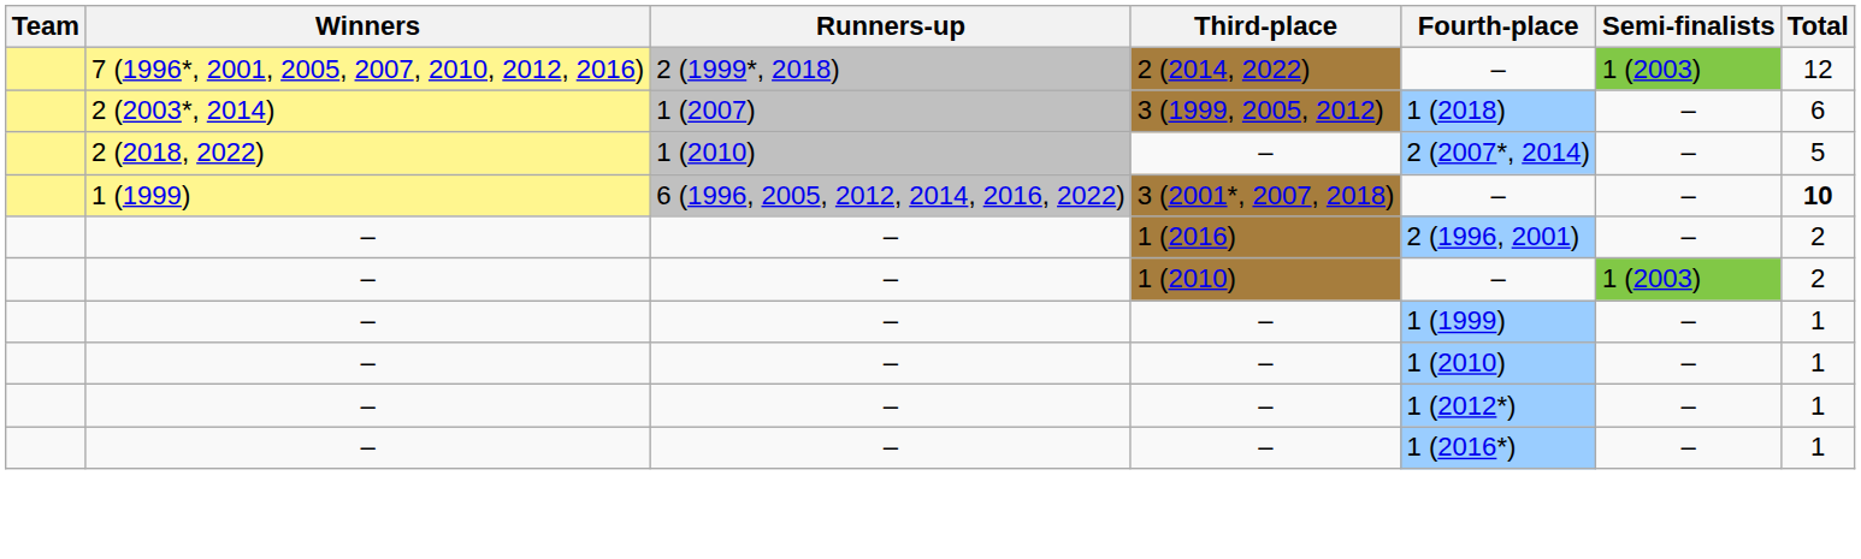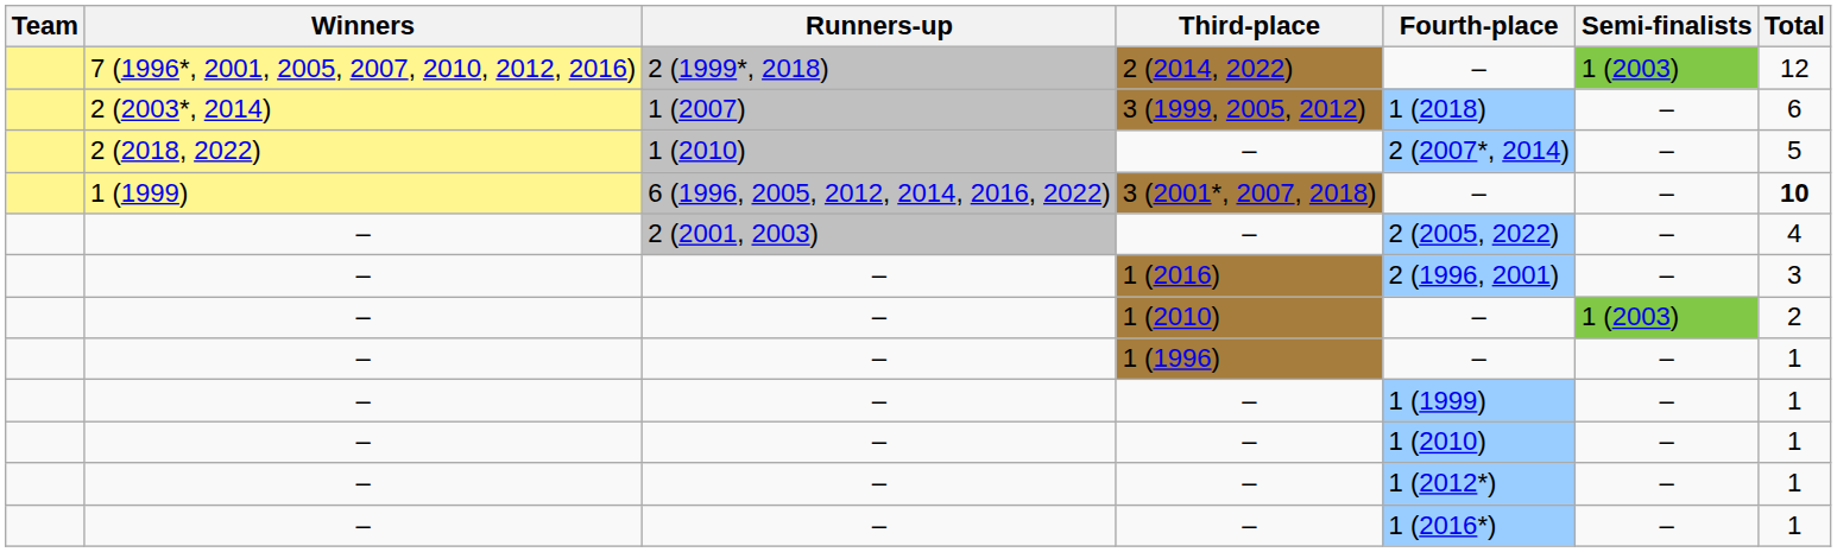+ row: – | 2 (2001, 2003) | – | 2 (2005, 2022) | – | 4
1 (2016) | Total: 2 -> 3
+ row: – | – | 1 (1996) | – | – | 1
